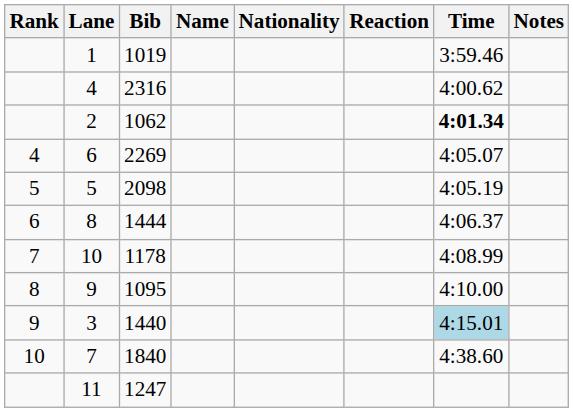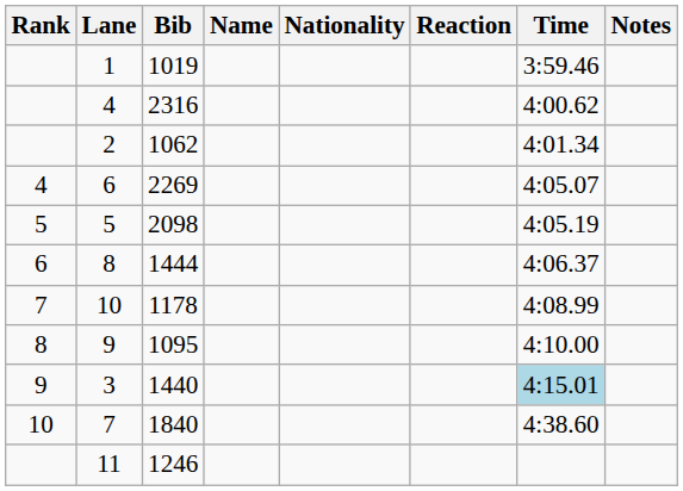2 | Time: bold -> normal
11 | Bib: 1247 -> 1246
